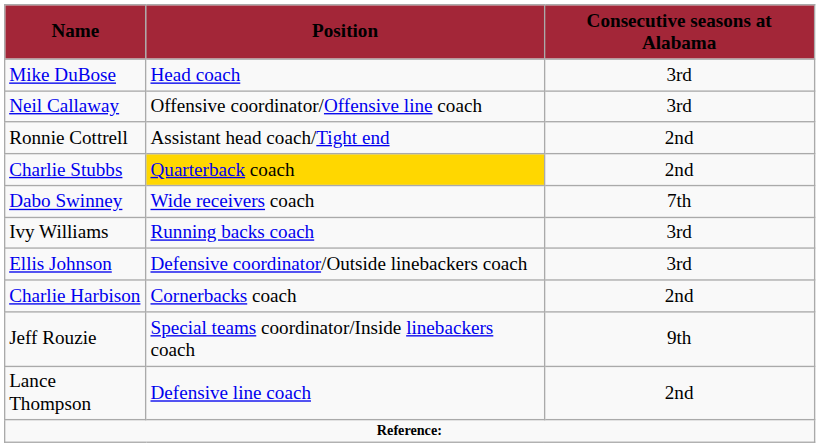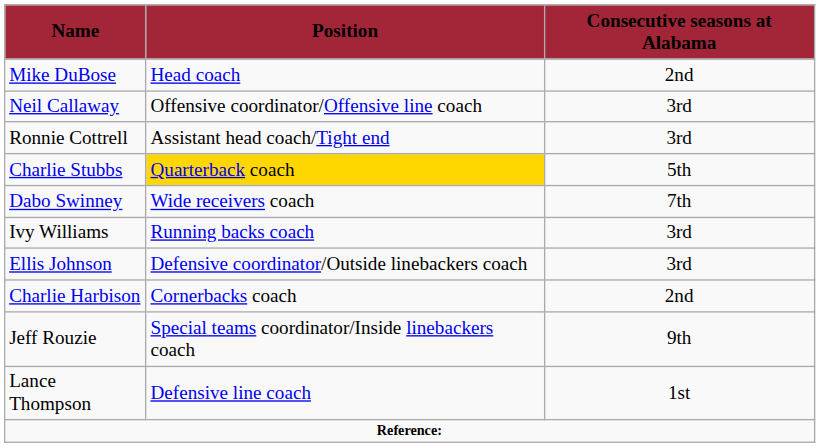Mike DuBose | Consecutive seasons at Alabama: 3rd -> 2nd
Ronnie Cottrell | Consecutive seasons at Alabama: 2nd -> 3rd
Charlie Stubbs | Consecutive seasons at Alabama: 2nd -> 5th
Lance Thompson | Consecutive seasons at Alabama: 2nd -> 1st
